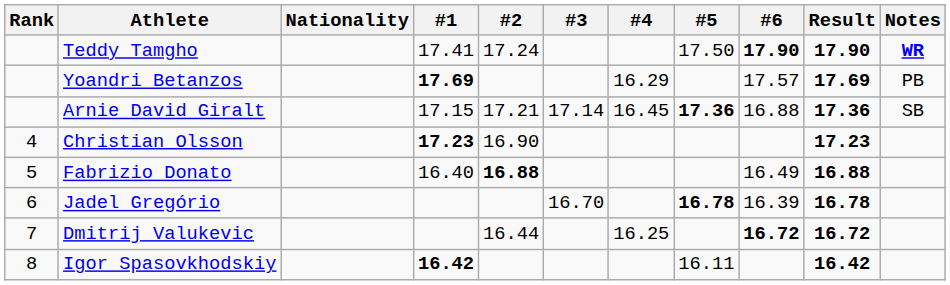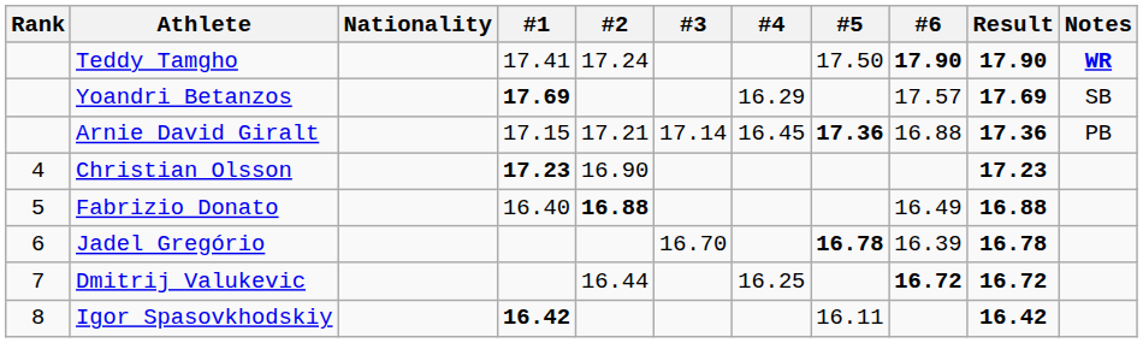Yoandri Betanzos | Notes: PB -> SB
Arnie David Giralt | Notes: SB -> PB
